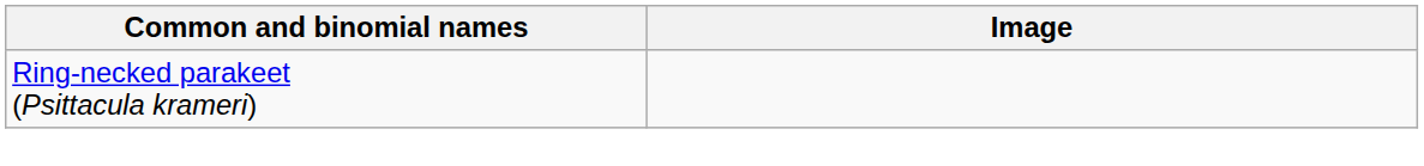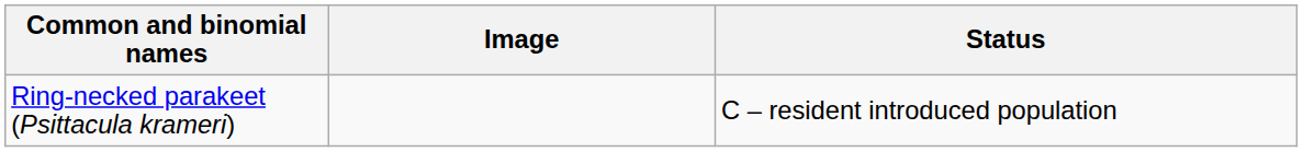+ column: Status | C – resident introduced population
